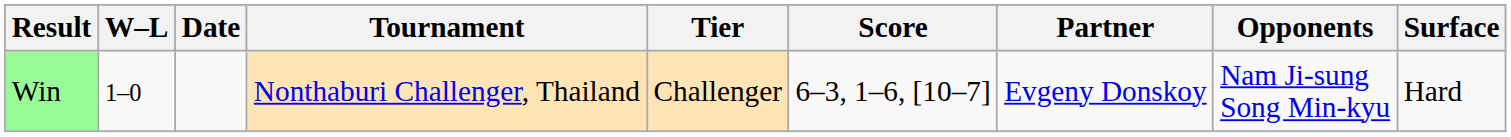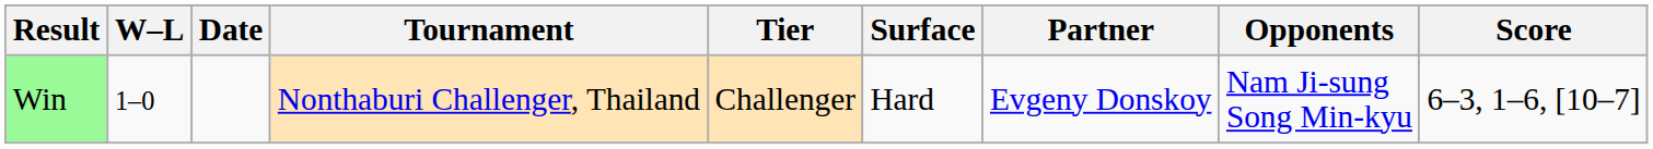columns swapped: Surface <-> Score
